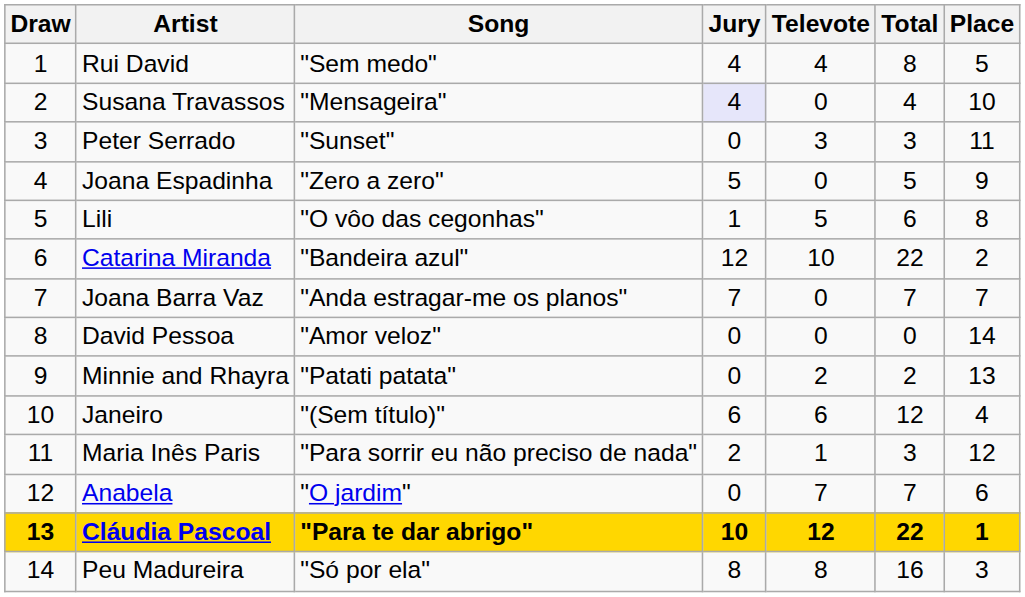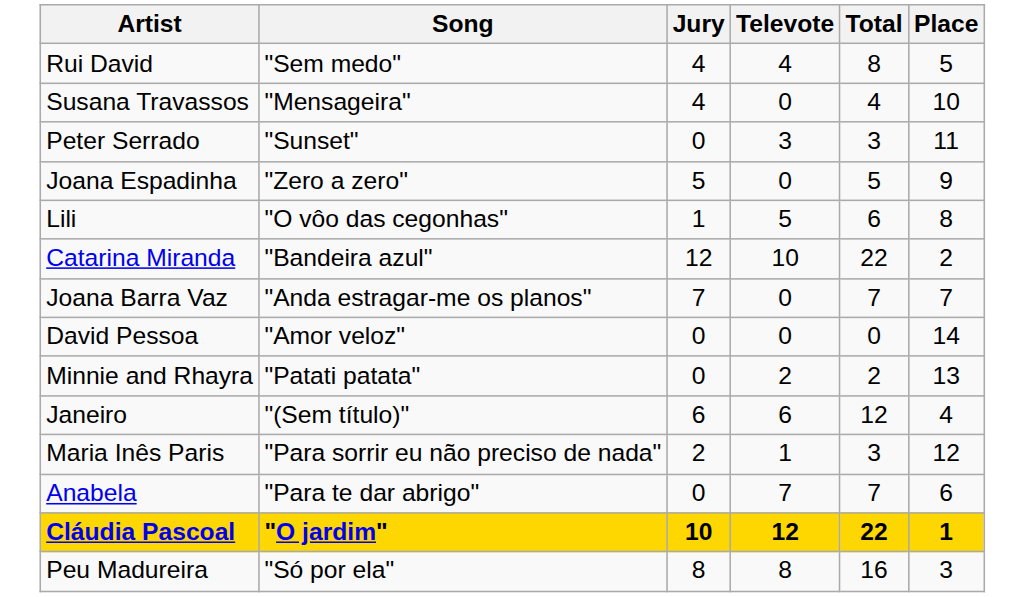- column: Draw | 1 | 2 | 3 | 4 | 5 | 6 | 7 | 8 | 9 | 10 | 11 | 12 | 13 | 14
Susana Travassos | Jury: lavender background -> no background
Anabela | Song: "O jardim" -> "Para te dar abrigo"
Cláudia Pascoal | Song: "Para te dar abrigo" -> "O jardim"
